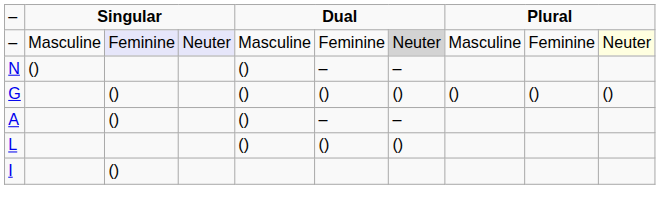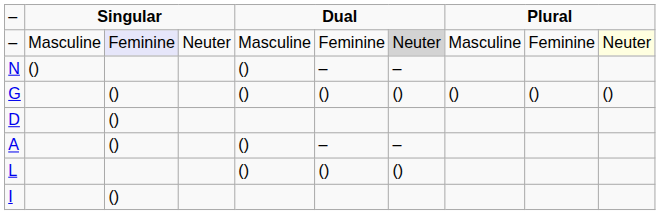– / Masculine | column 4: lavender background -> no background
+ row: D | ()
